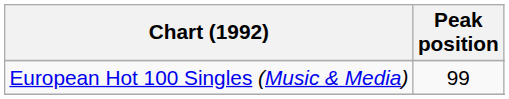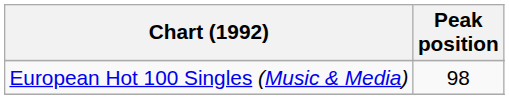European Hot 100 Singles (Music & Media) | Peak position: 99 -> 98
